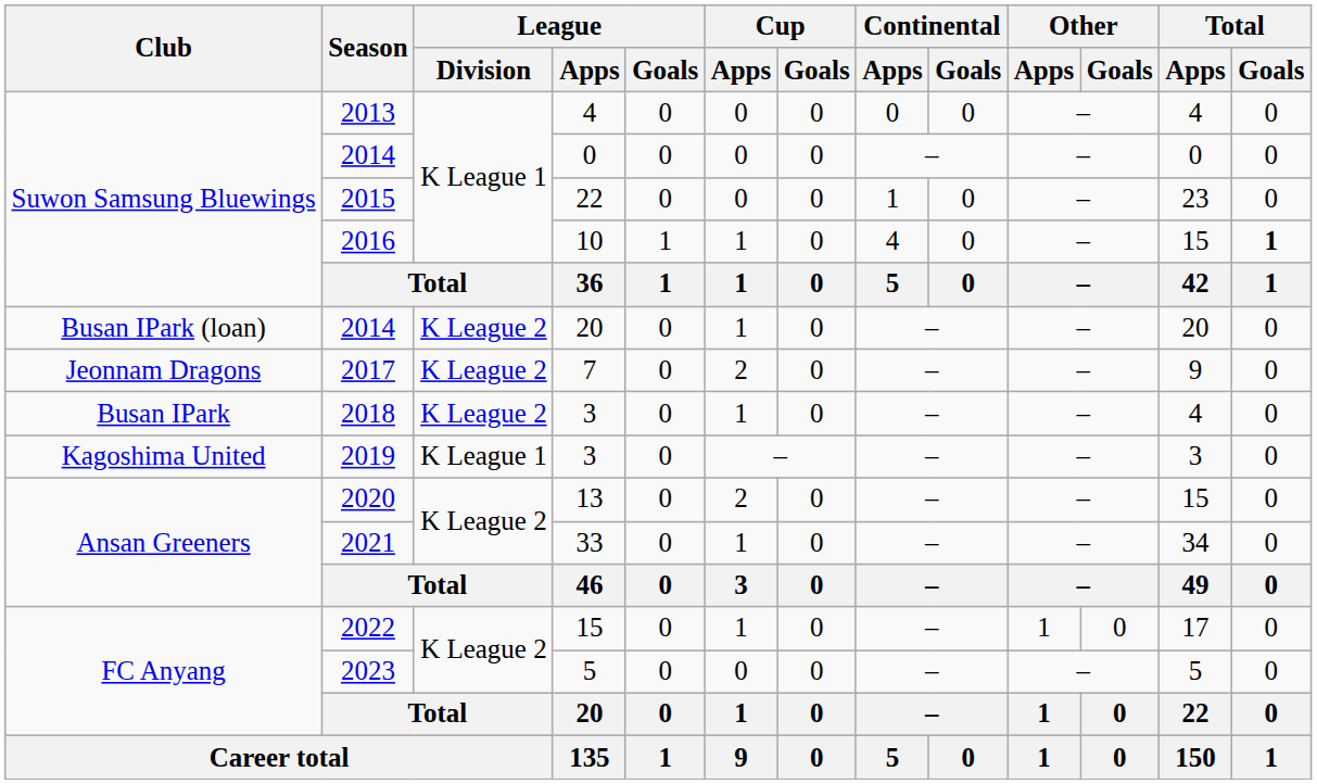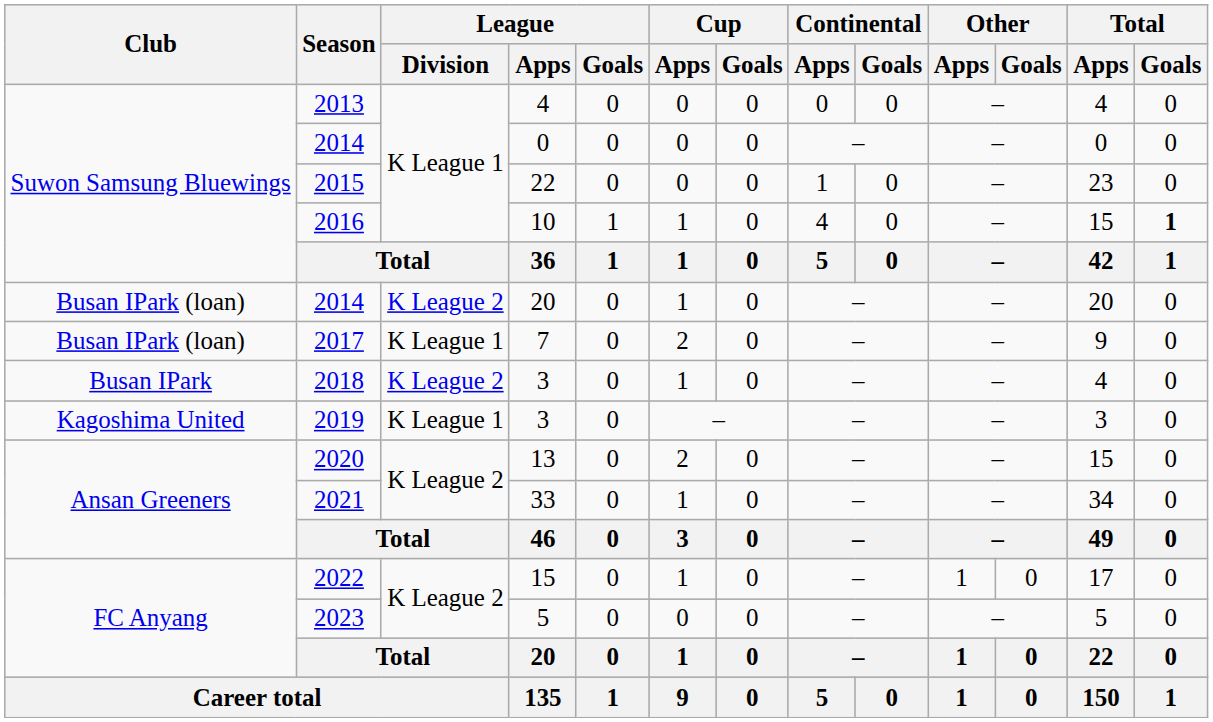2017 | Club: Jeonnam Dragons -> Busan IPark (loan)
2017 | League / Division: K League 2 -> K League 1
